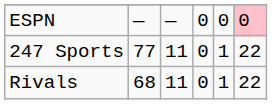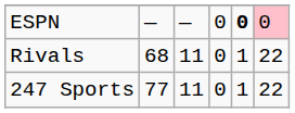ESPN | column 5: normal -> bold
rows swapped: Rivals <-> 247 Sports
